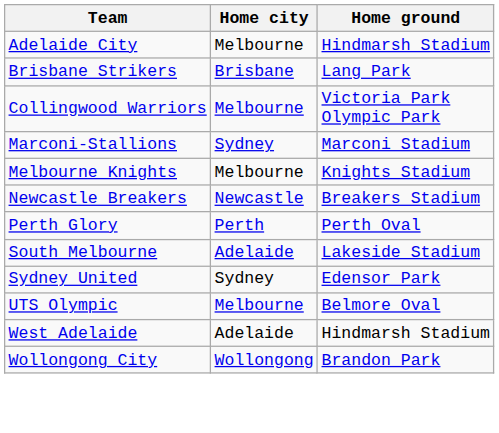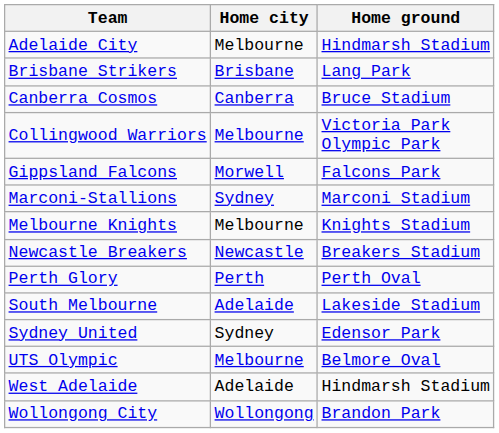+ row: Canberra Cosmos | Canberra | Bruce Stadium
+ row: Gippsland Falcons | Morwell | Falcons Park
